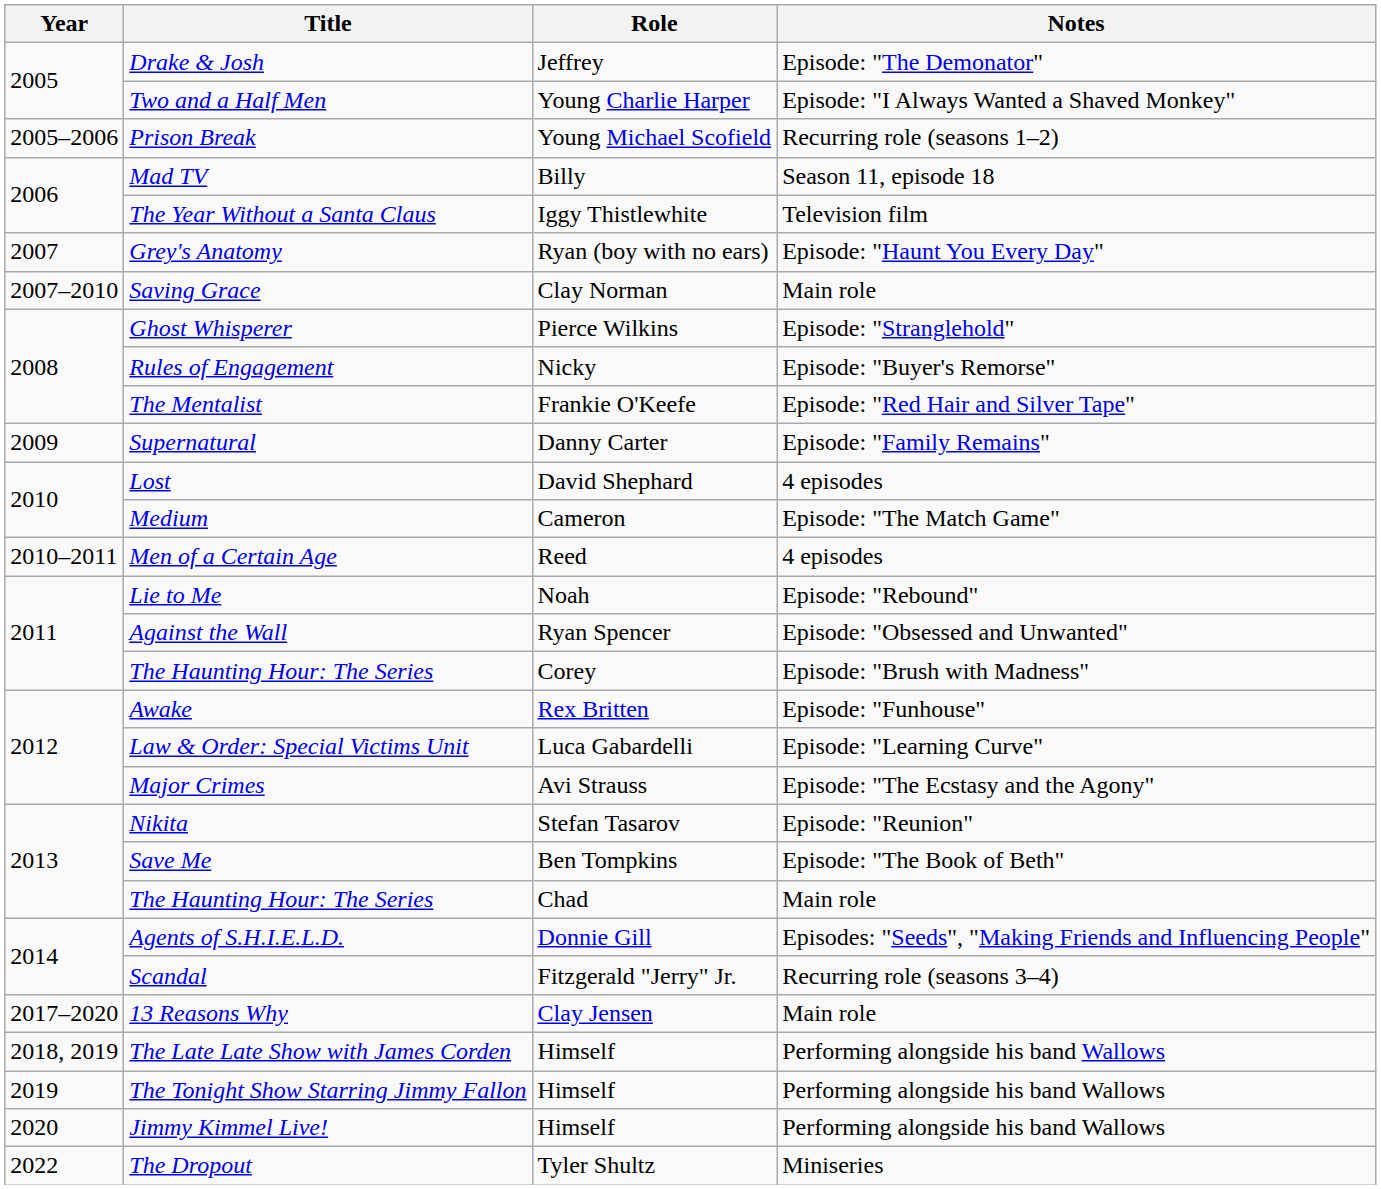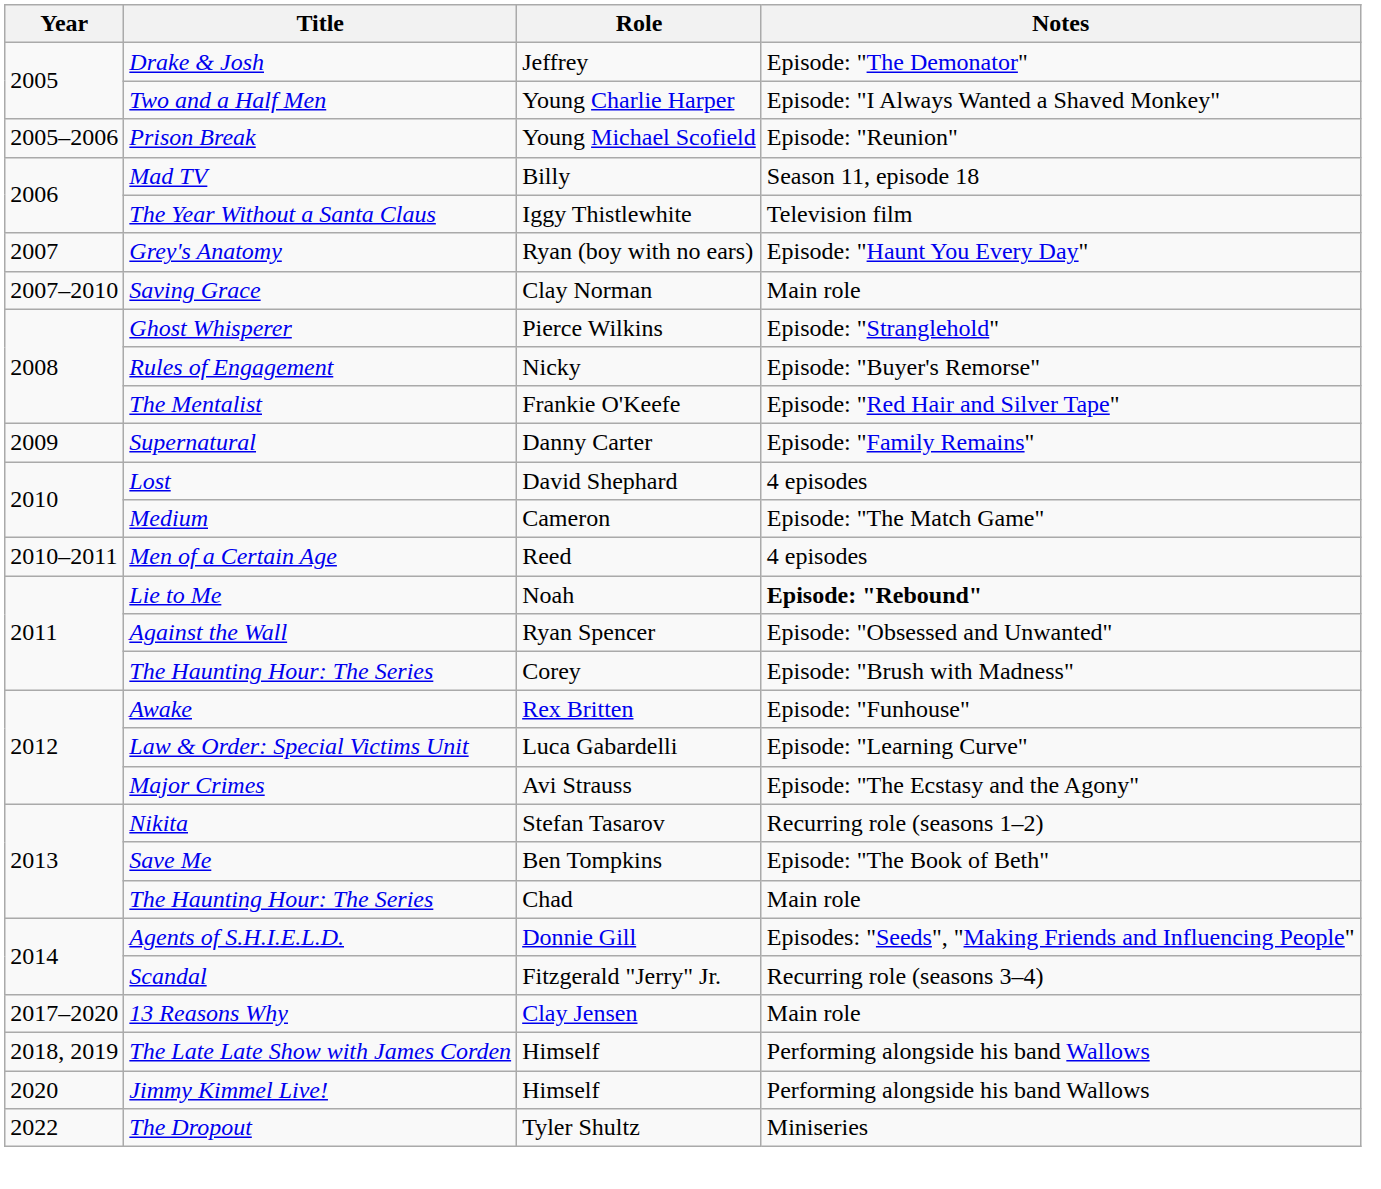Prison Break | Notes: Recurring role (seasons 1–2) -> Episode: "Reunion"
Lie to Me | Notes: normal -> bold
Nikita | Notes: Episode: "Reunion" -> Recurring role (seasons 1–2)
- row: 2019 | The Tonight Show Starring Jimmy Fallon | Himself | Performing alongside his band Wallows
